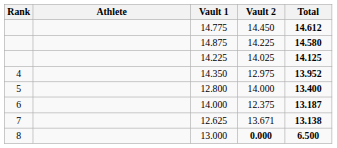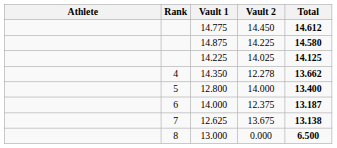columns swapped: Rank <-> Athlete
14.350 | Vault 2: 12.975 -> 12.278
14.350 | Total: 13.952 -> 13.662
12.625 | Vault 2: 13.671 -> 13.675
13.000 | Vault 2: bold -> normal
